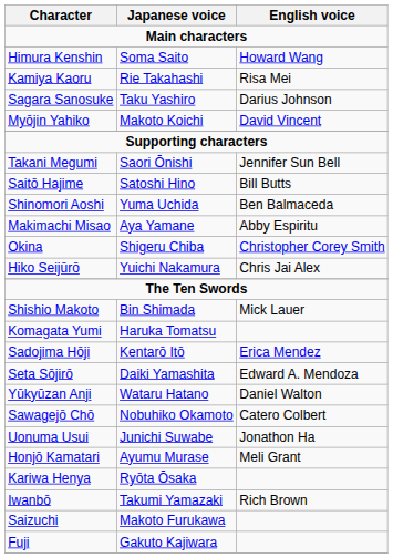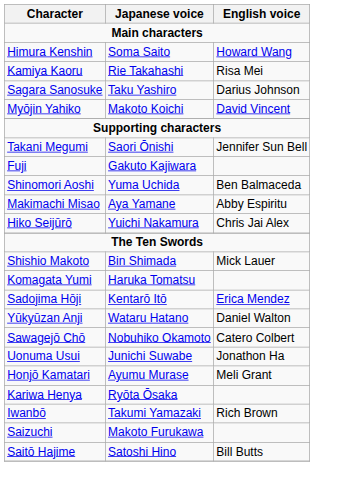rows swapped: Saitō Hajime <-> Fuji
- row: Okina | Shigeru Chiba | Christopher Corey Smith
- row: Seta Sōjirō | Daiki Yamashita | Edward A. Mendoza
